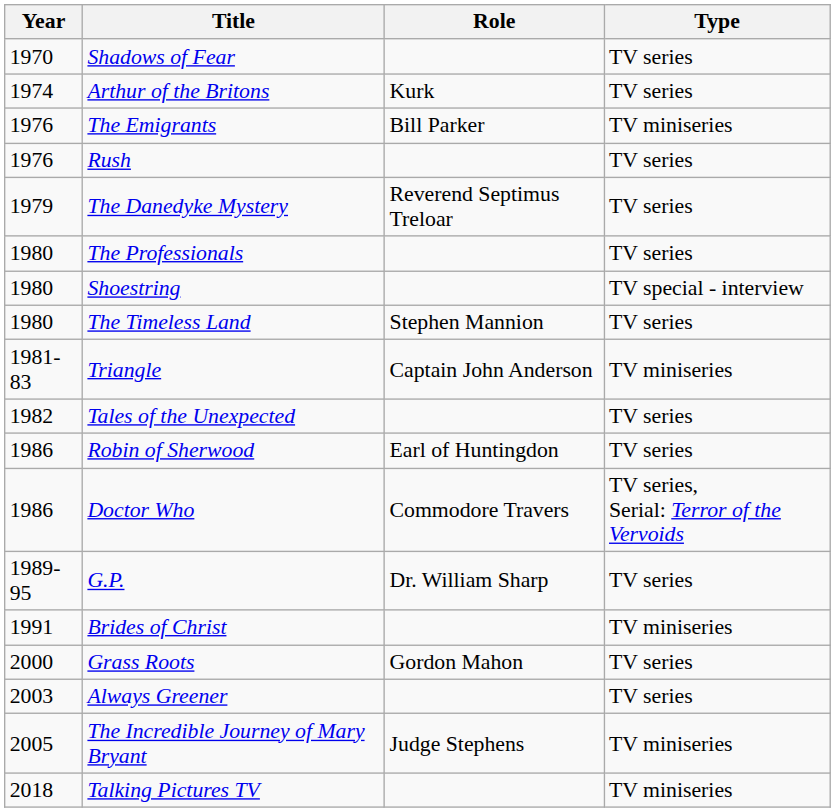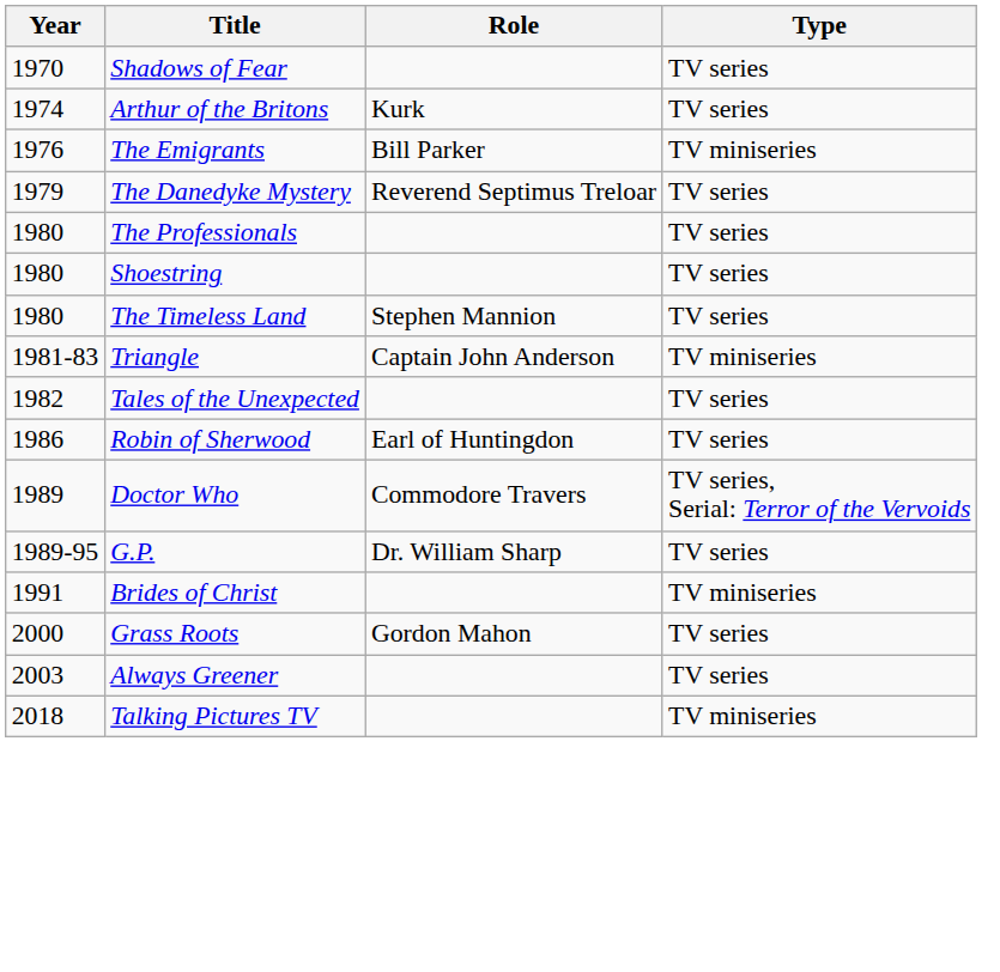- row: 1976 | Rush | TV series
Shoestring | Type: TV special - interview -> TV series
Doctor Who | Year: 1986 -> 1989
- row: 2005 | The Incredible Journey of Mary Bryant | Judge Stephens | TV miniseries
